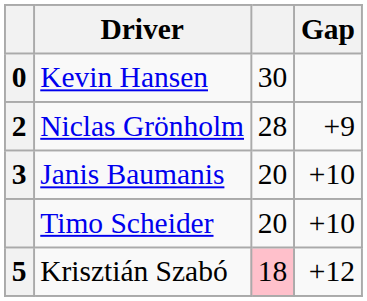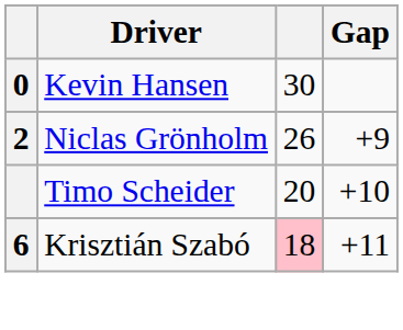Niclas Grönholm | column 3: 28 -> 26
- row: 3 | Janis Baumanis | 20 | +10
Krisztián Szabó | column 1: 5 -> 6
Krisztián Szabó | Gap: +12 -> +11
